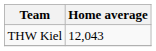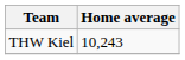THW Kiel | Home average: 12,043 -> 10,243
